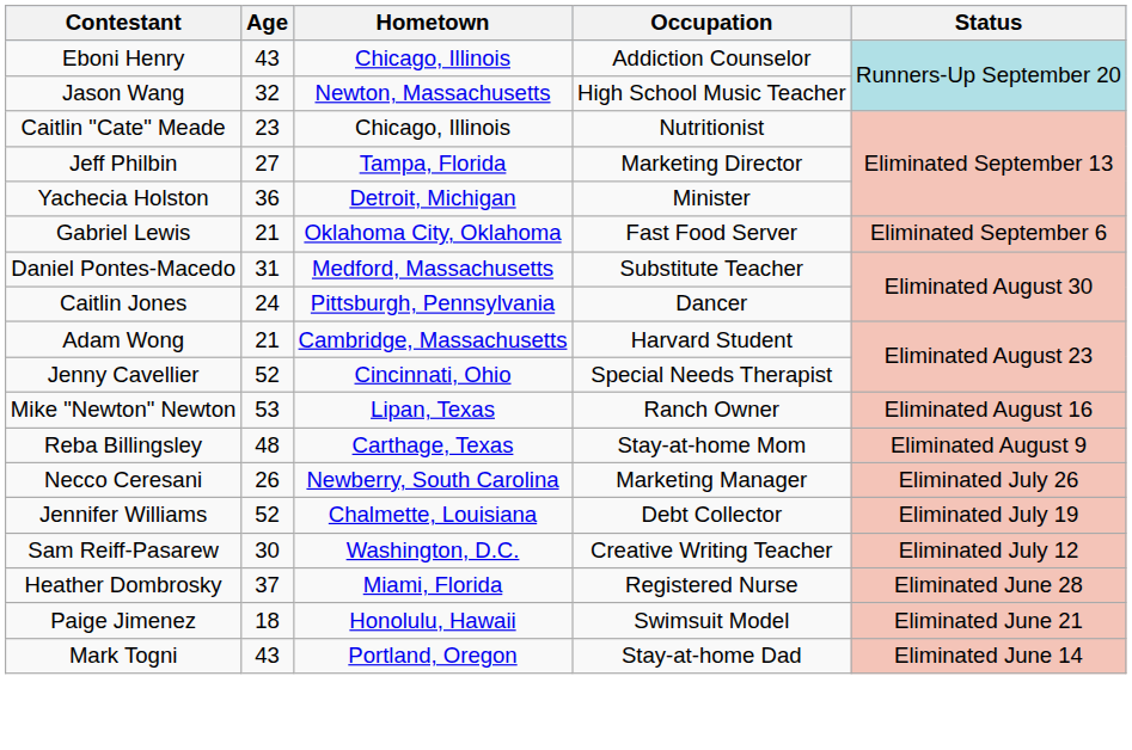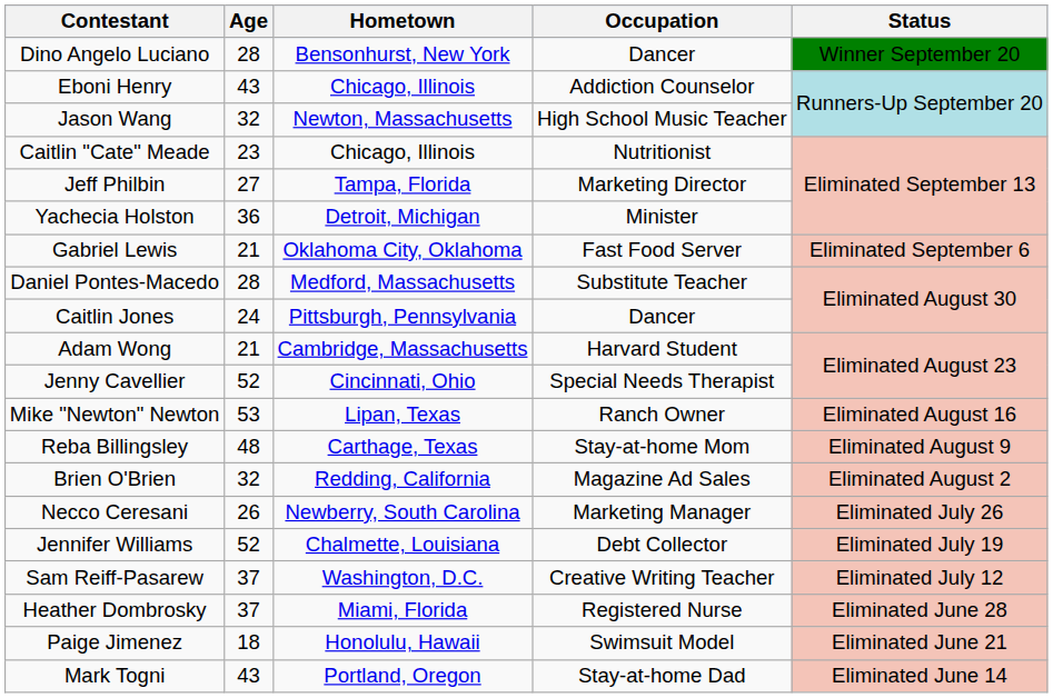+ row: Dino Angelo Luciano | 28 | Bensonhurst, New York | Dancer | Winner September 20
Daniel Pontes-Macedo | Age: 31 -> 28
+ row: Brien O'Brien | 32 | Redding, California | Magazine Ad Sales | Eliminated August 2
Sam Reiff-Pasarew | Age: 30 -> 37
